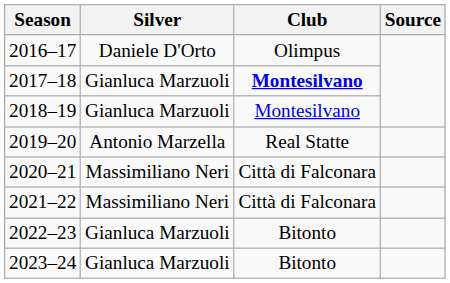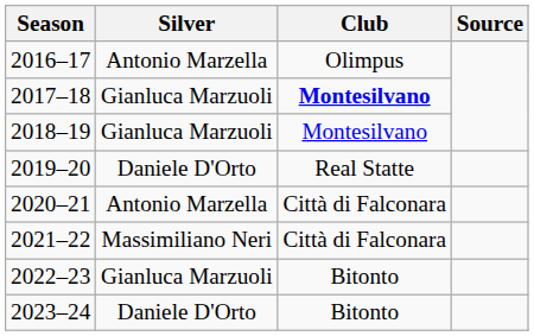2016–17 | Silver: Daniele D'Orto -> Antonio Marzella
2019–20 | Silver: Antonio Marzella -> Daniele D'Orto
2020–21 | Silver: Massimiliano Neri -> Antonio Marzella
2023–24 | Silver: Gianluca Marzuoli -> Daniele D'Orto
